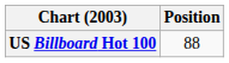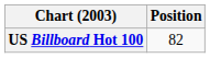US Billboard Hot 100 | Position: 88 -> 82
